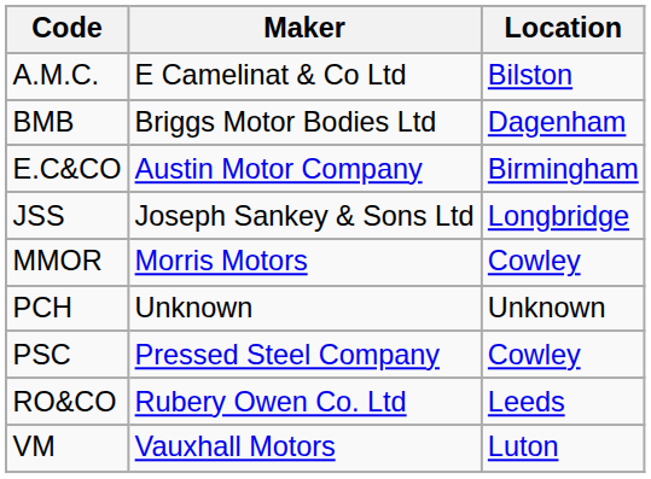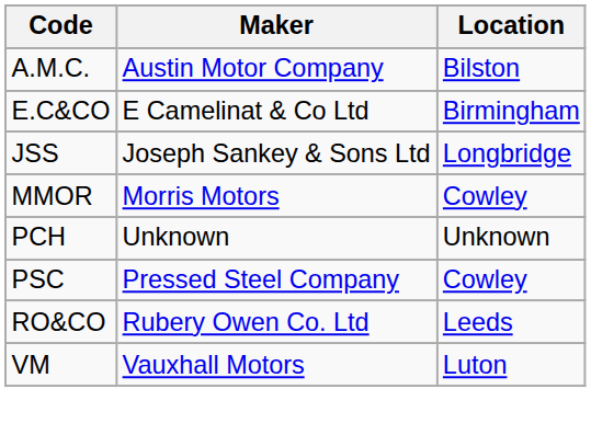A.M.C. | Maker: E Camelinat & Co Ltd -> Austin Motor Company
- row: BMB | Briggs Motor Bodies Ltd | Dagenham
E.C&CO | Maker: Austin Motor Company -> E Camelinat & Co Ltd
